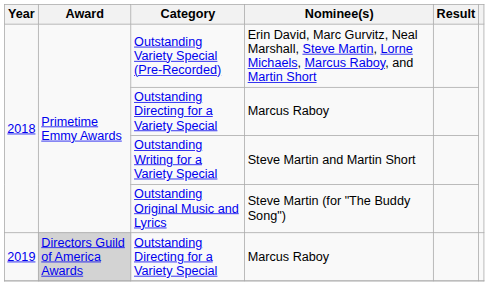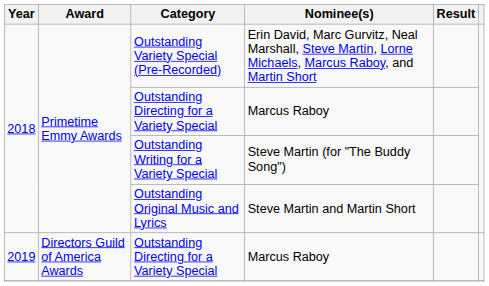Outstanding Writing for a Variety Special | Nominee(s): Steve Martin and Martin Short -> Steve Martin (for "The Buddy Song")
Outstanding Original Music and Lyrics | Nominee(s): Steve Martin (for "The Buddy Song") -> Steve Martin and Martin Short
2019 / Outstanding Directing for a Variety Special | Award: lightgrey background -> no background
